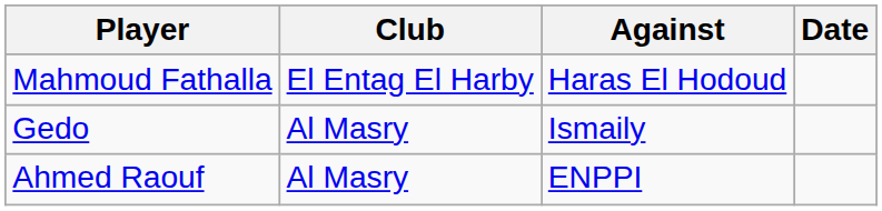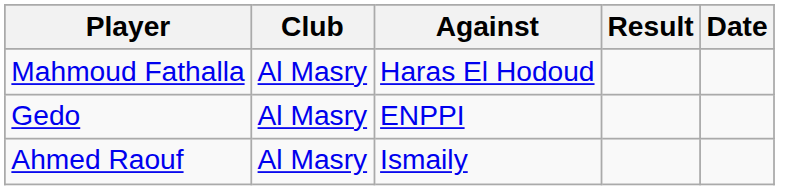+ column: Result
Mahmoud Fathalla | Club: El Entag El Harby -> Al Masry
Gedo | Against: Ismaily -> ENPPI
Ahmed Raouf | Against: ENPPI -> Ismaily
